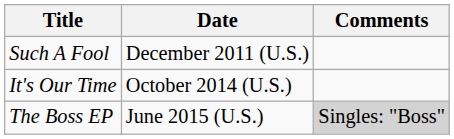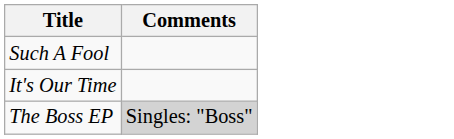- column: Date | December 2011 (U.S.) | October 2014 (U.S.) | June 2015 (U.S.)
